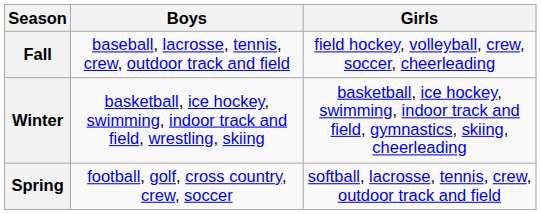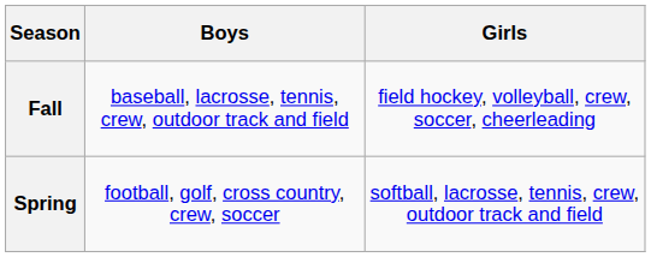- row: Winter | basketball, ice hockey, swimming, indoor track and field, wrestling, skiing | basketball, ice hockey, swimming, indoor track and field, gymnastics, skiing, cheerleading
